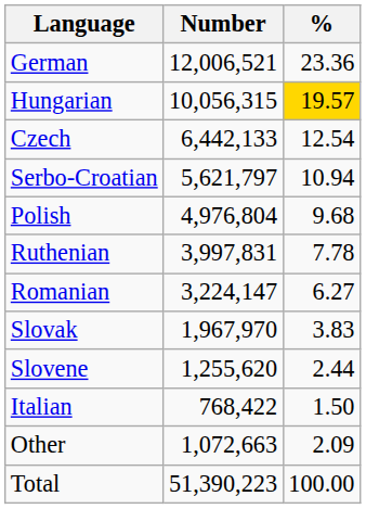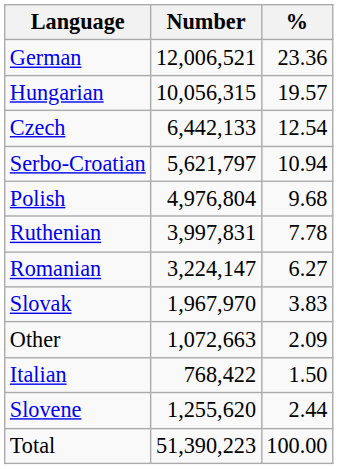Hungarian | %: gold background -> no background
rows swapped: Slovene <-> Other
